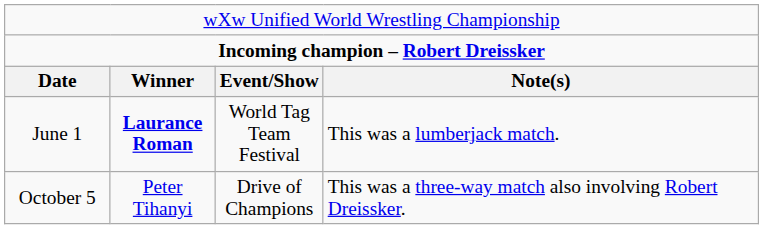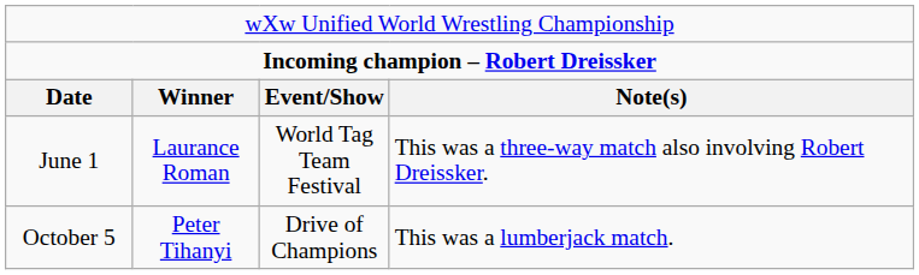June 1 | column 2: bold -> normal
June 1 | column 4: This was a lumberjack match. -> This was a three-way match also involving Robert Dreissker.
October 5 | column 4: This was a three-way match also involving Robert Dreissker. -> This was a lumberjack match.
